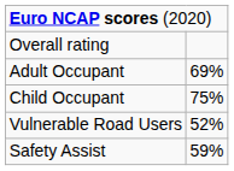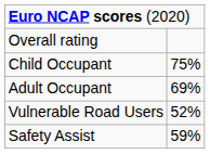rows swapped: Adult Occupant <-> Child Occupant
